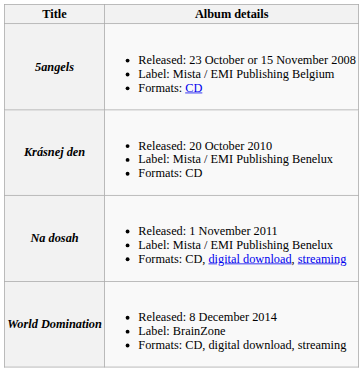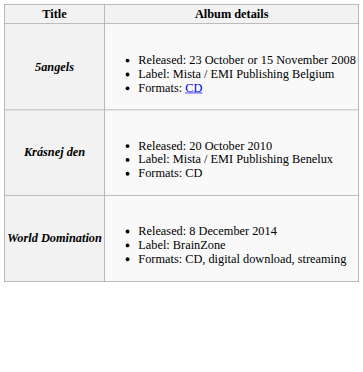- row: Na dosah | Released: 1 November 2011 Label: Mista / EMI Publishing Benelux Formats: CD, digital download, streaming
